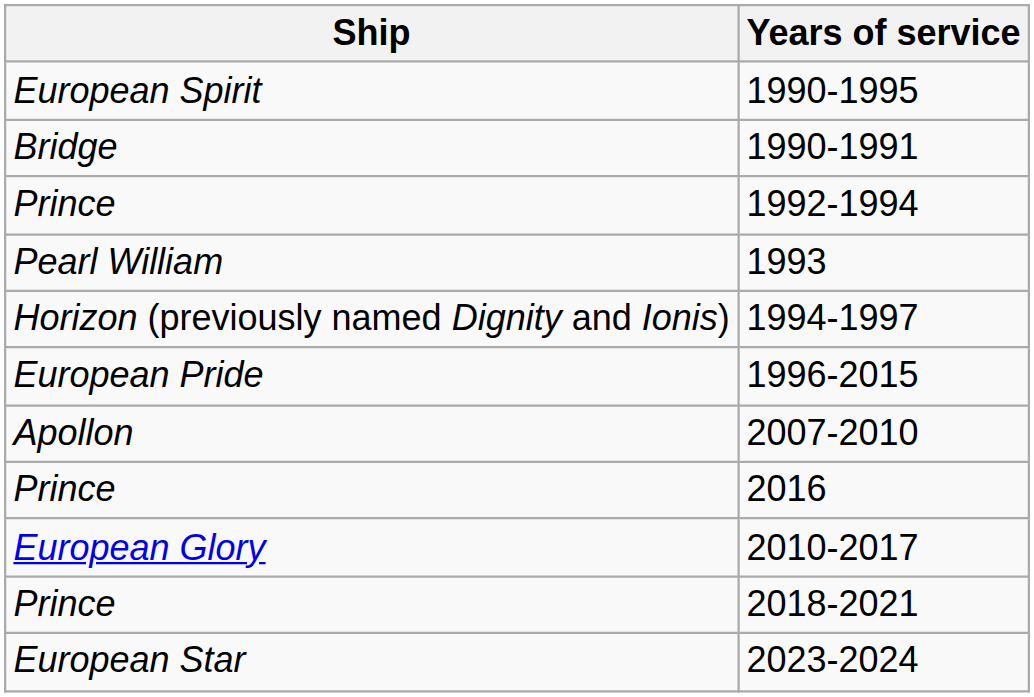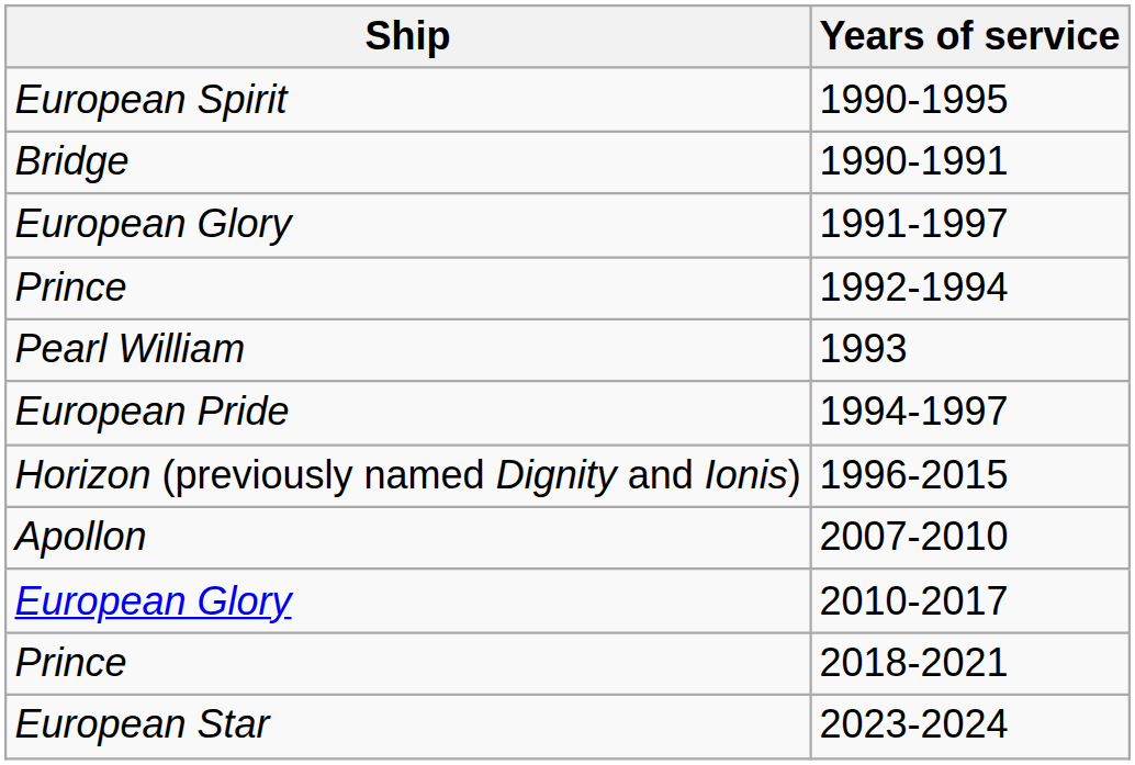+ row: European Glory | 1991-1997
1994-1997 | Ship: Horizon (previously named Dignity and Ionis) -> European Pride
1996-2015 | Ship: European Pride -> Horizon (previously named Dignity and Ionis)
- row: Prince | 2016
